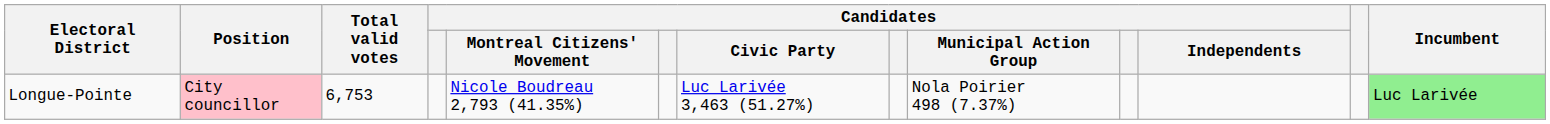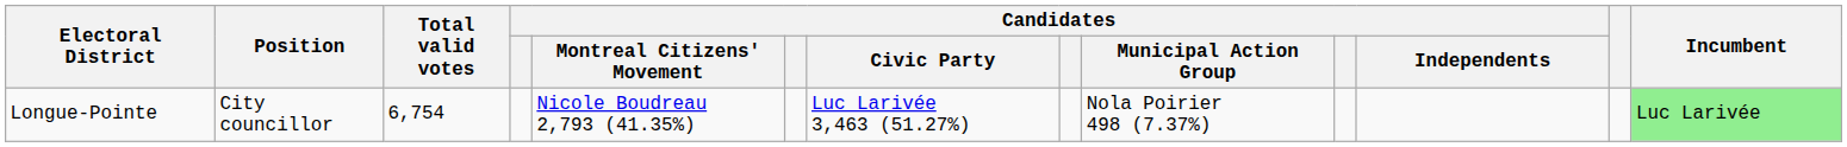Longue-Pointe | Position: pink background -> no background
Longue-Pointe | Total valid votes: 6,753 -> 6,754
